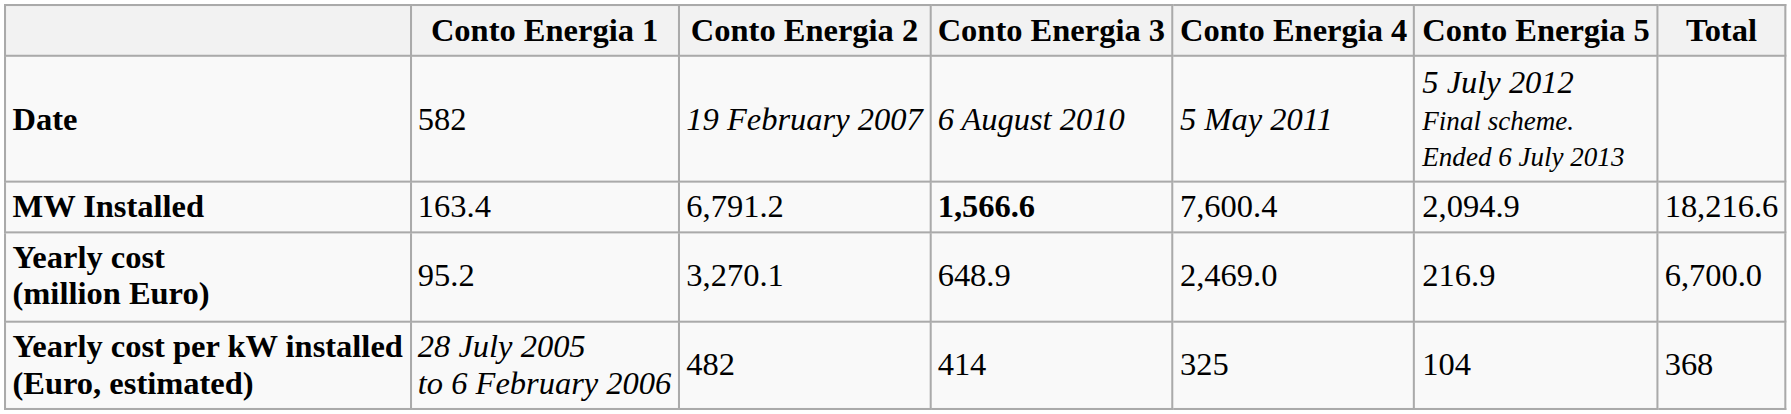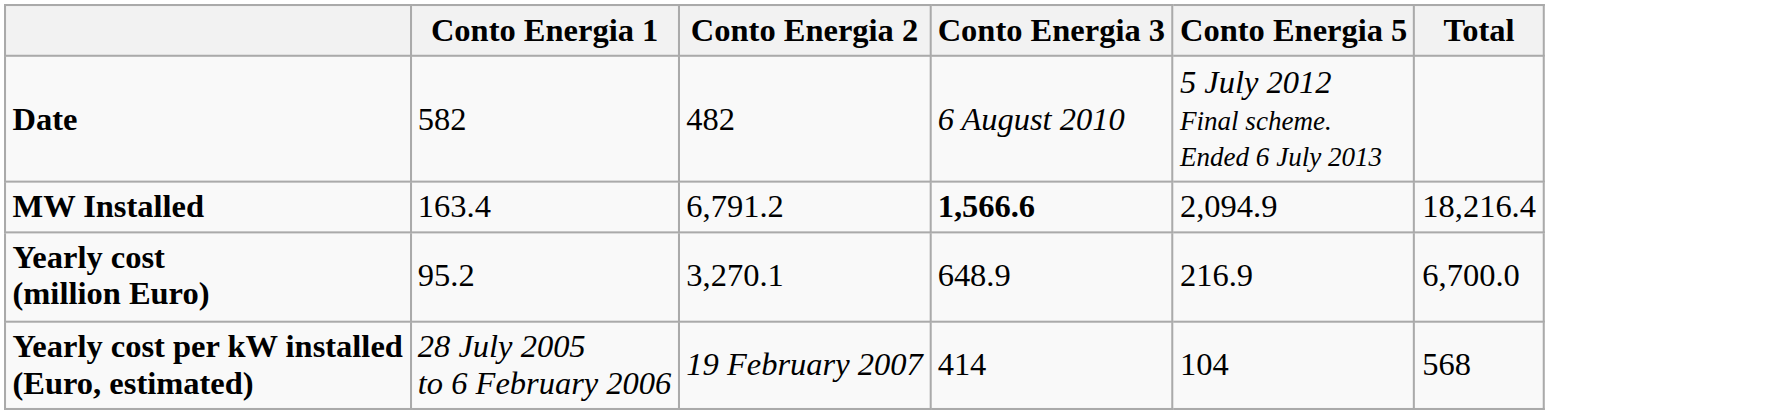- column: Conto Energia 4 | 5 May 2011 | 7,600.4 | 2,469.0 | 325
Date | Conto Energia 2: 19 February 2007 -> 482
MW Installed | Total: 18,216.6 -> 18,216.4
Yearly cost per kW installed (Euro, estimated) | Conto Energia 2: 482 -> 19 February 2007
Yearly cost per kW installed (Euro, estimated) | Total: 368 -> 568
